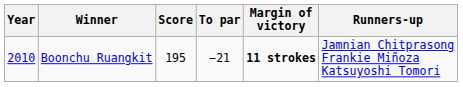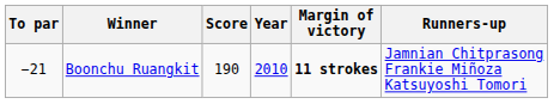columns swapped: Year <-> To par
Boonchu Ruangkit | Score: 195 -> 190
